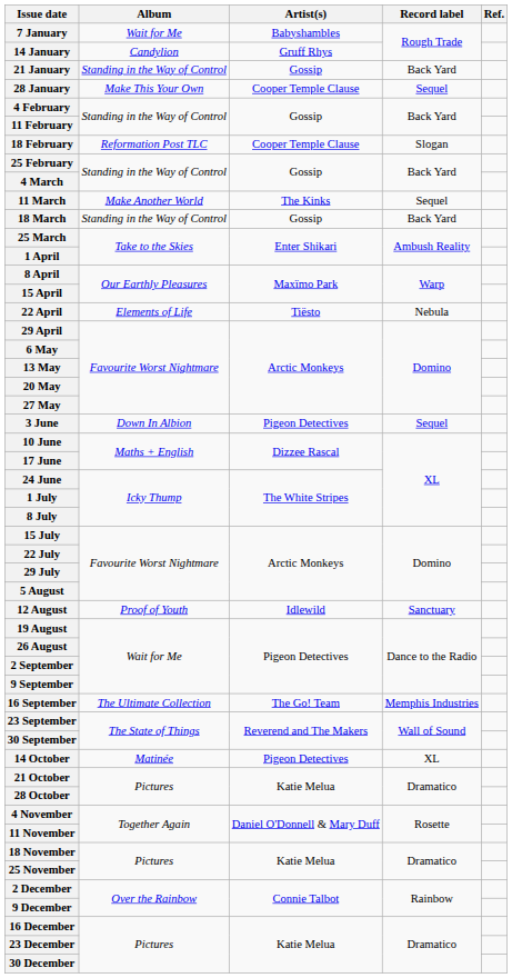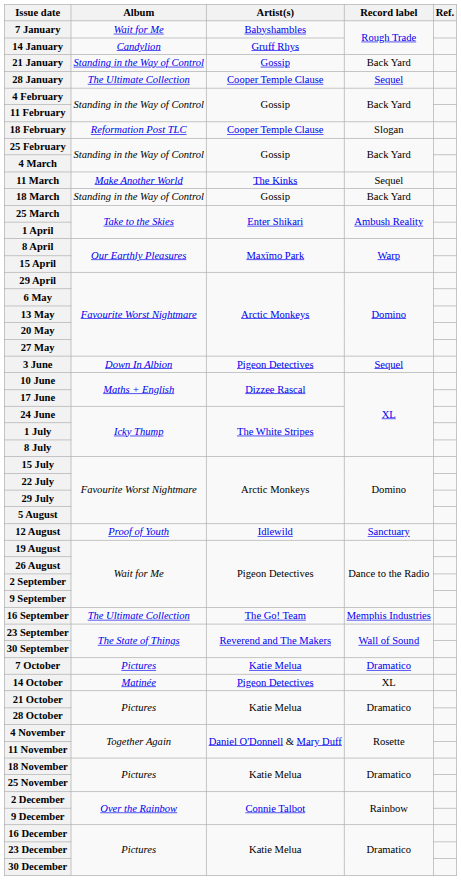28 January | Album: Make This Your Own -> The Ultimate Collection
- row: 22 April | Elements of Life | Tiësto | Nebula
+ row: 7 October | Pictures | Katie Melua | Dramatico
